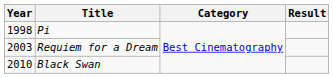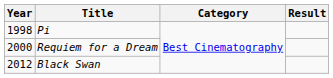Requiem for a Dream | Year: 2003 -> 2000
Black Swan | Year: 2010 -> 2012
